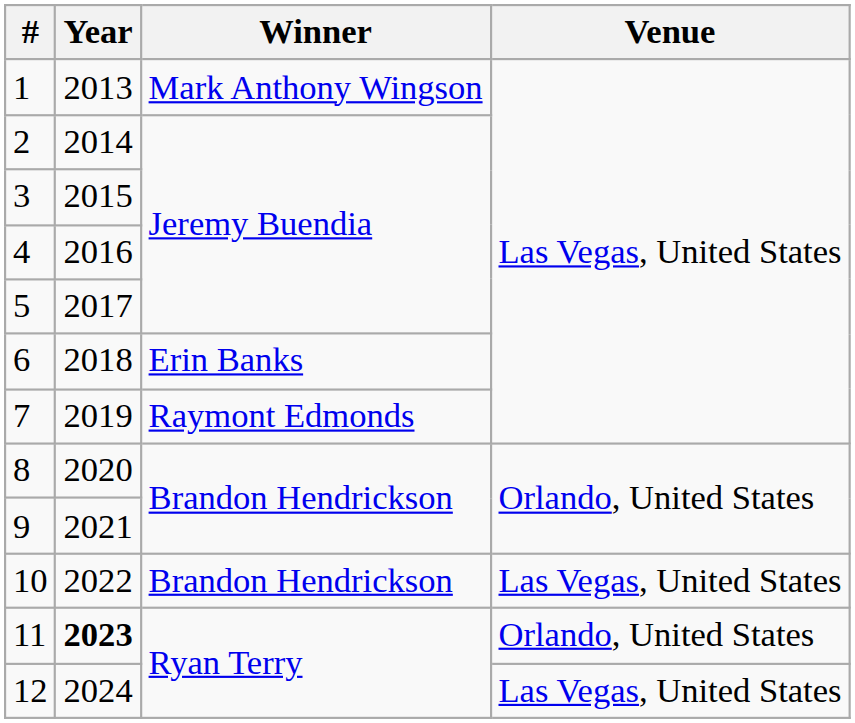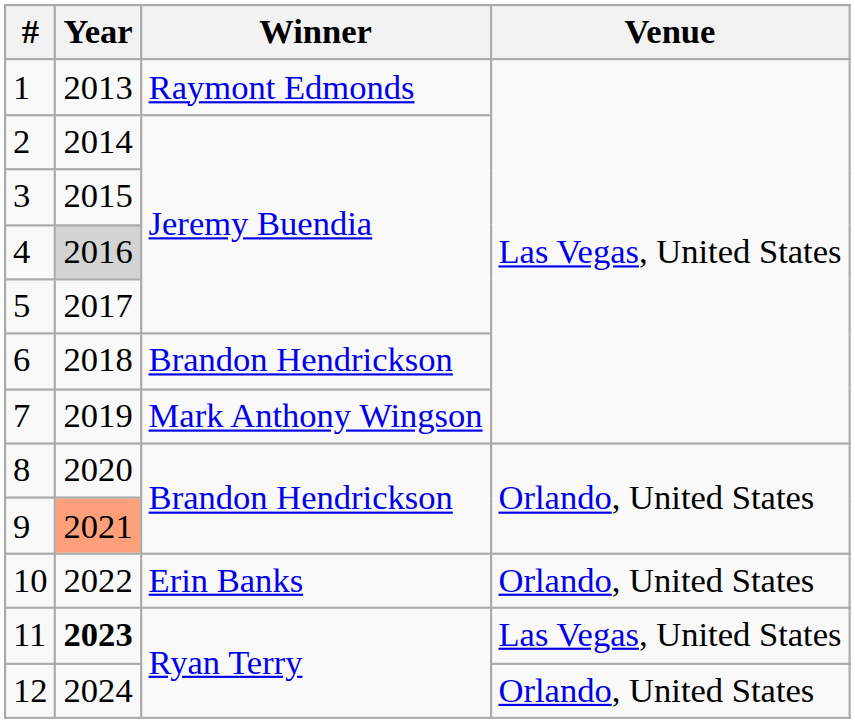1 | Winner: Mark Anthony Wingson -> Raymont Edmonds
4 | Year: no background -> lightgrey background
6 | Winner: Erin Banks -> Brandon Hendrickson
7 | Winner: Raymont Edmonds -> Mark Anthony Wingson
9 | Year: no background -> lightsalmon background
10 | Winner: Brandon Hendrickson -> Erin Banks
10 | Venue: Las Vegas, United States -> Orlando, United States
11 | Venue: Orlando, United States -> Las Vegas, United States
12 | Venue: Las Vegas, United States -> Orlando, United States
